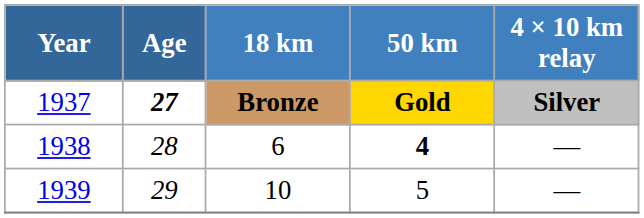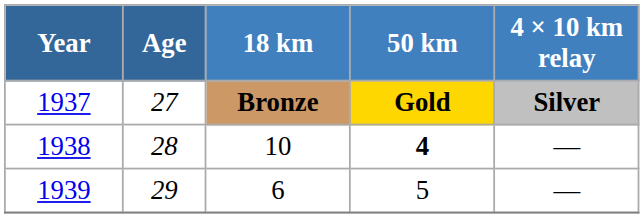1937 | Age: bold -> normal
1938 | 18 km: 6 -> 10
1939 | 18 km: 10 -> 6
